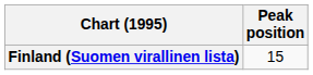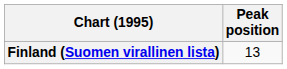Finland (Suomen virallinen lista) | Peak position: 15 -> 13
